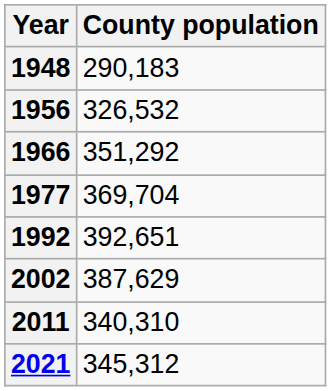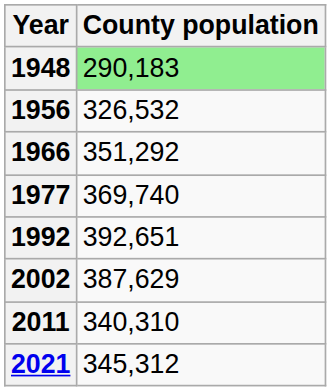1948 | County population: no background -> lightgreen background
1977 | County population: 369,704 -> 369,740
